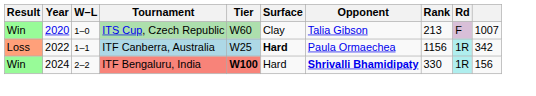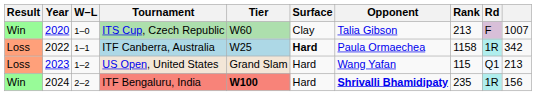ITF Canberra, Australia | Rank: 1156 -> 1158
+ row: Loss | 2023 | 1–2 | US Open, United States | Grand Slam | Hard | Wang Yafan | 115 | Q1 | 213
ITF Bengaluru, India | Rank: 330 -> 235
